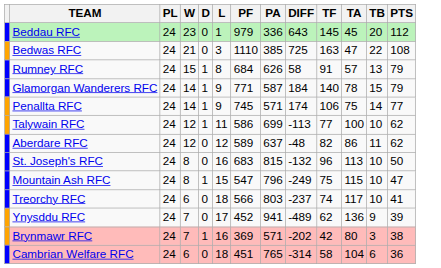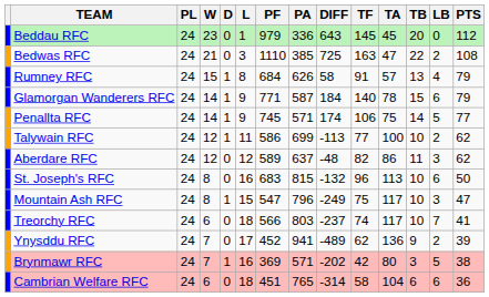+ column: LB | 0 | 2 | 4 | 6 | 5 | 2 | 3 | 6 | 3 | 7 | 2 | 5 | 6
Mountain Ash RFC | TA: 115 -> 117
